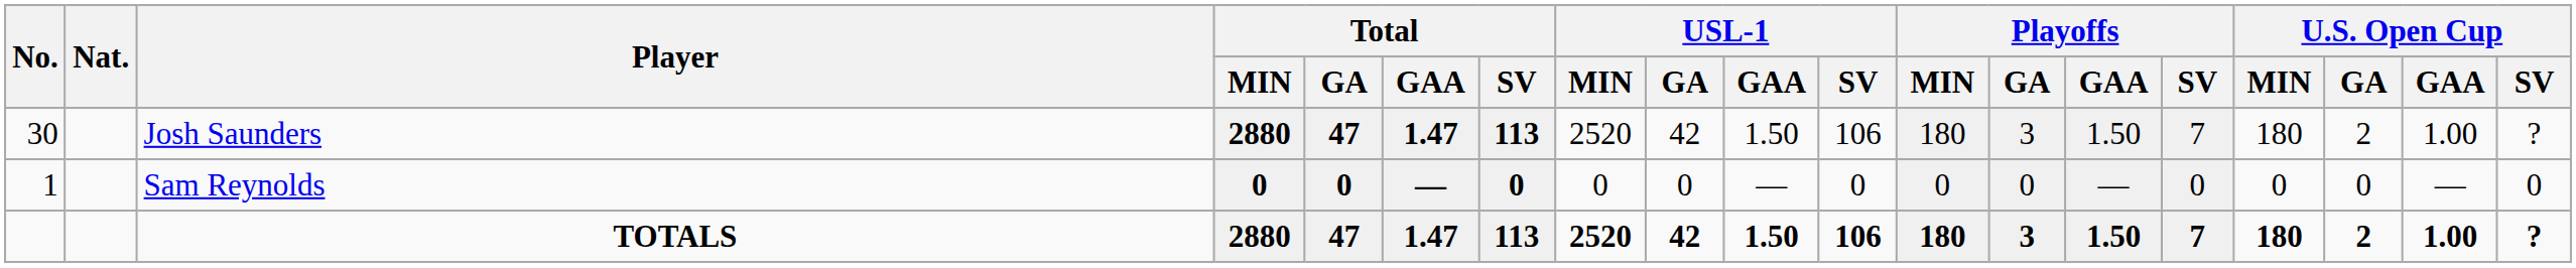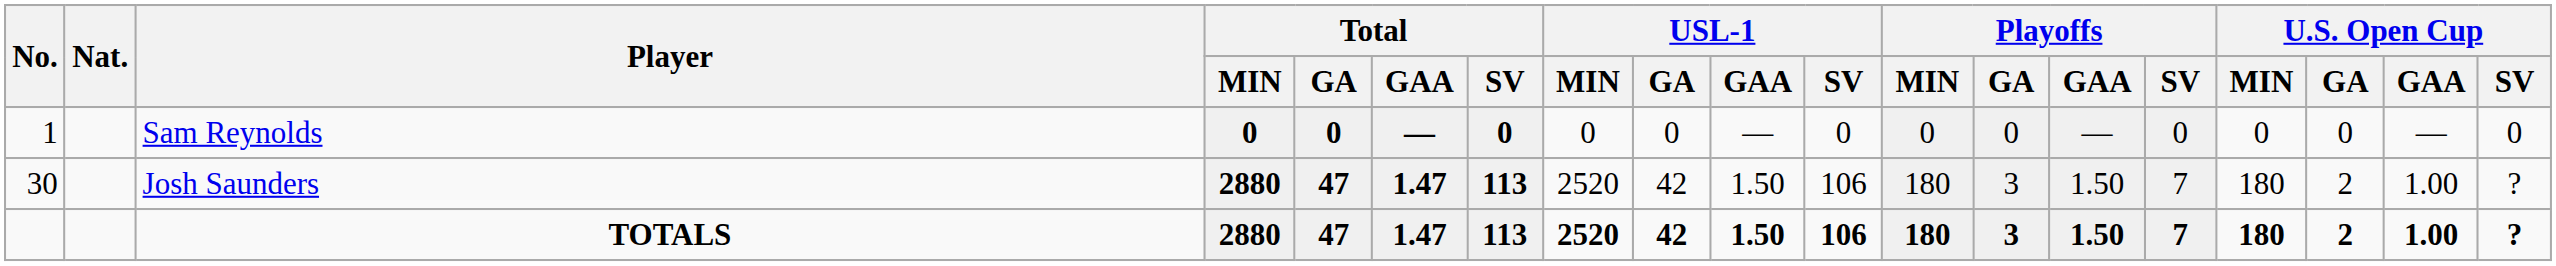rows swapped: Sam Reynolds <-> Josh Saunders
